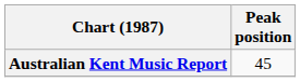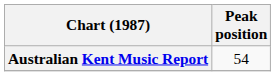Australian Kent Music Report | Peak position: 45 -> 54
